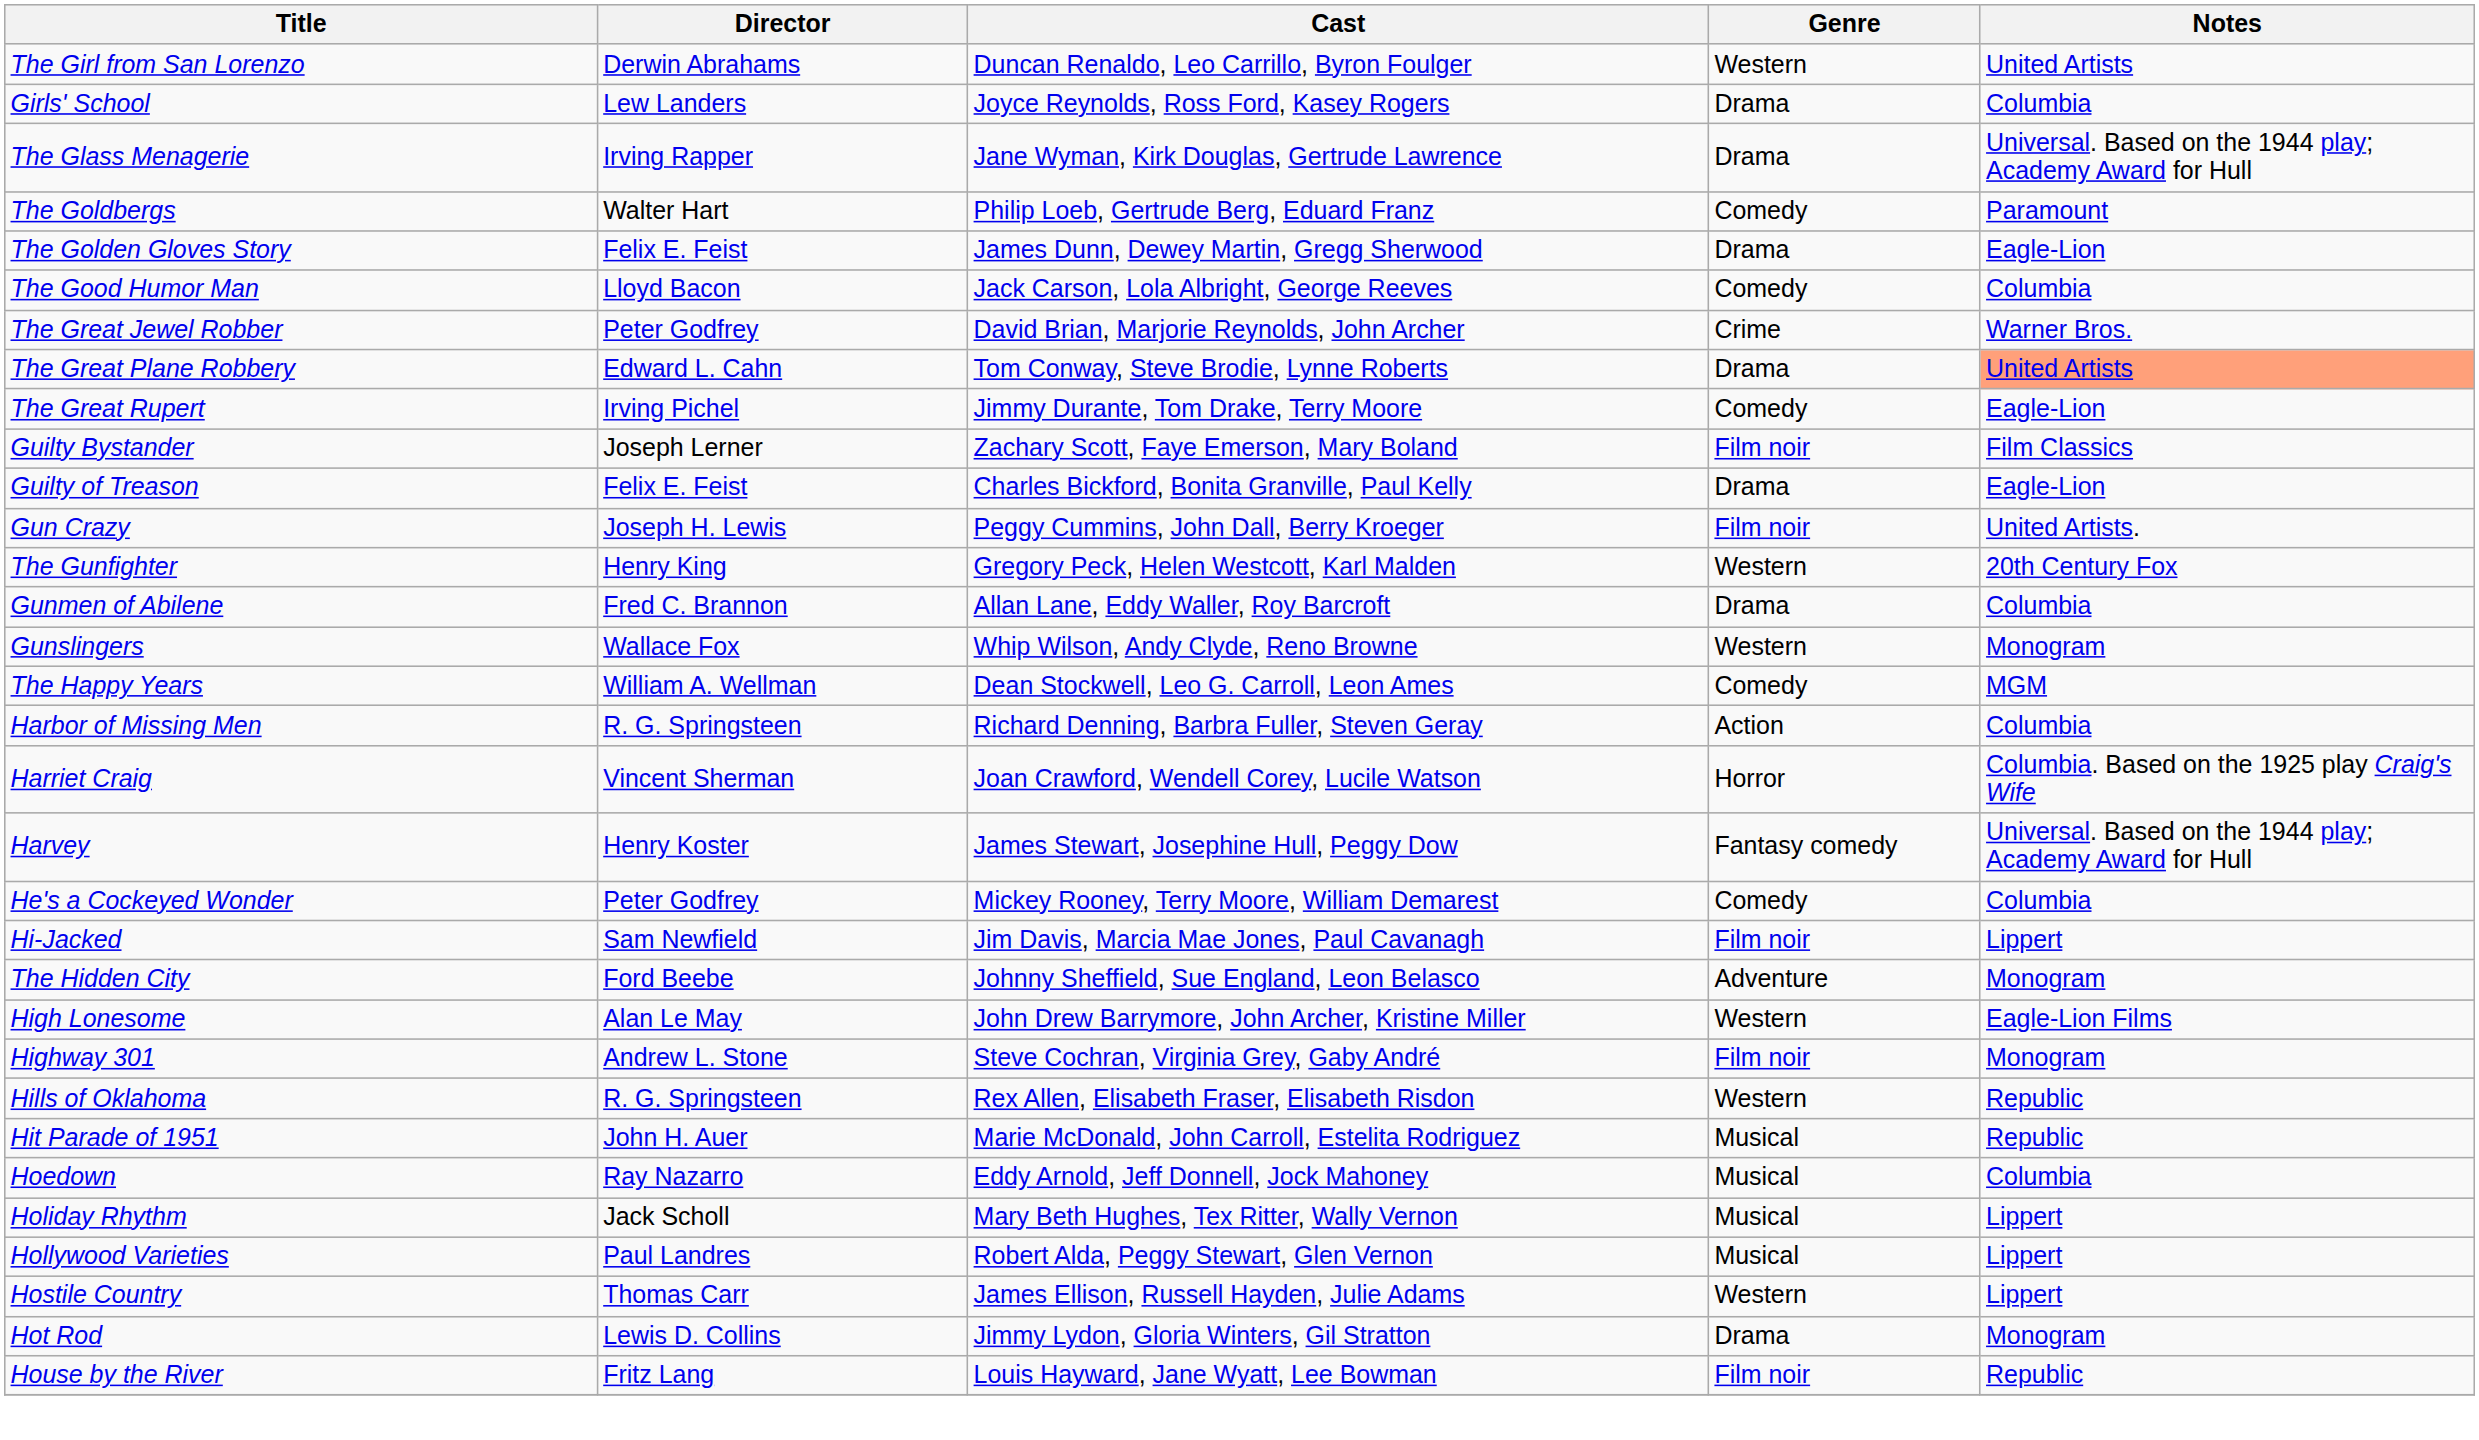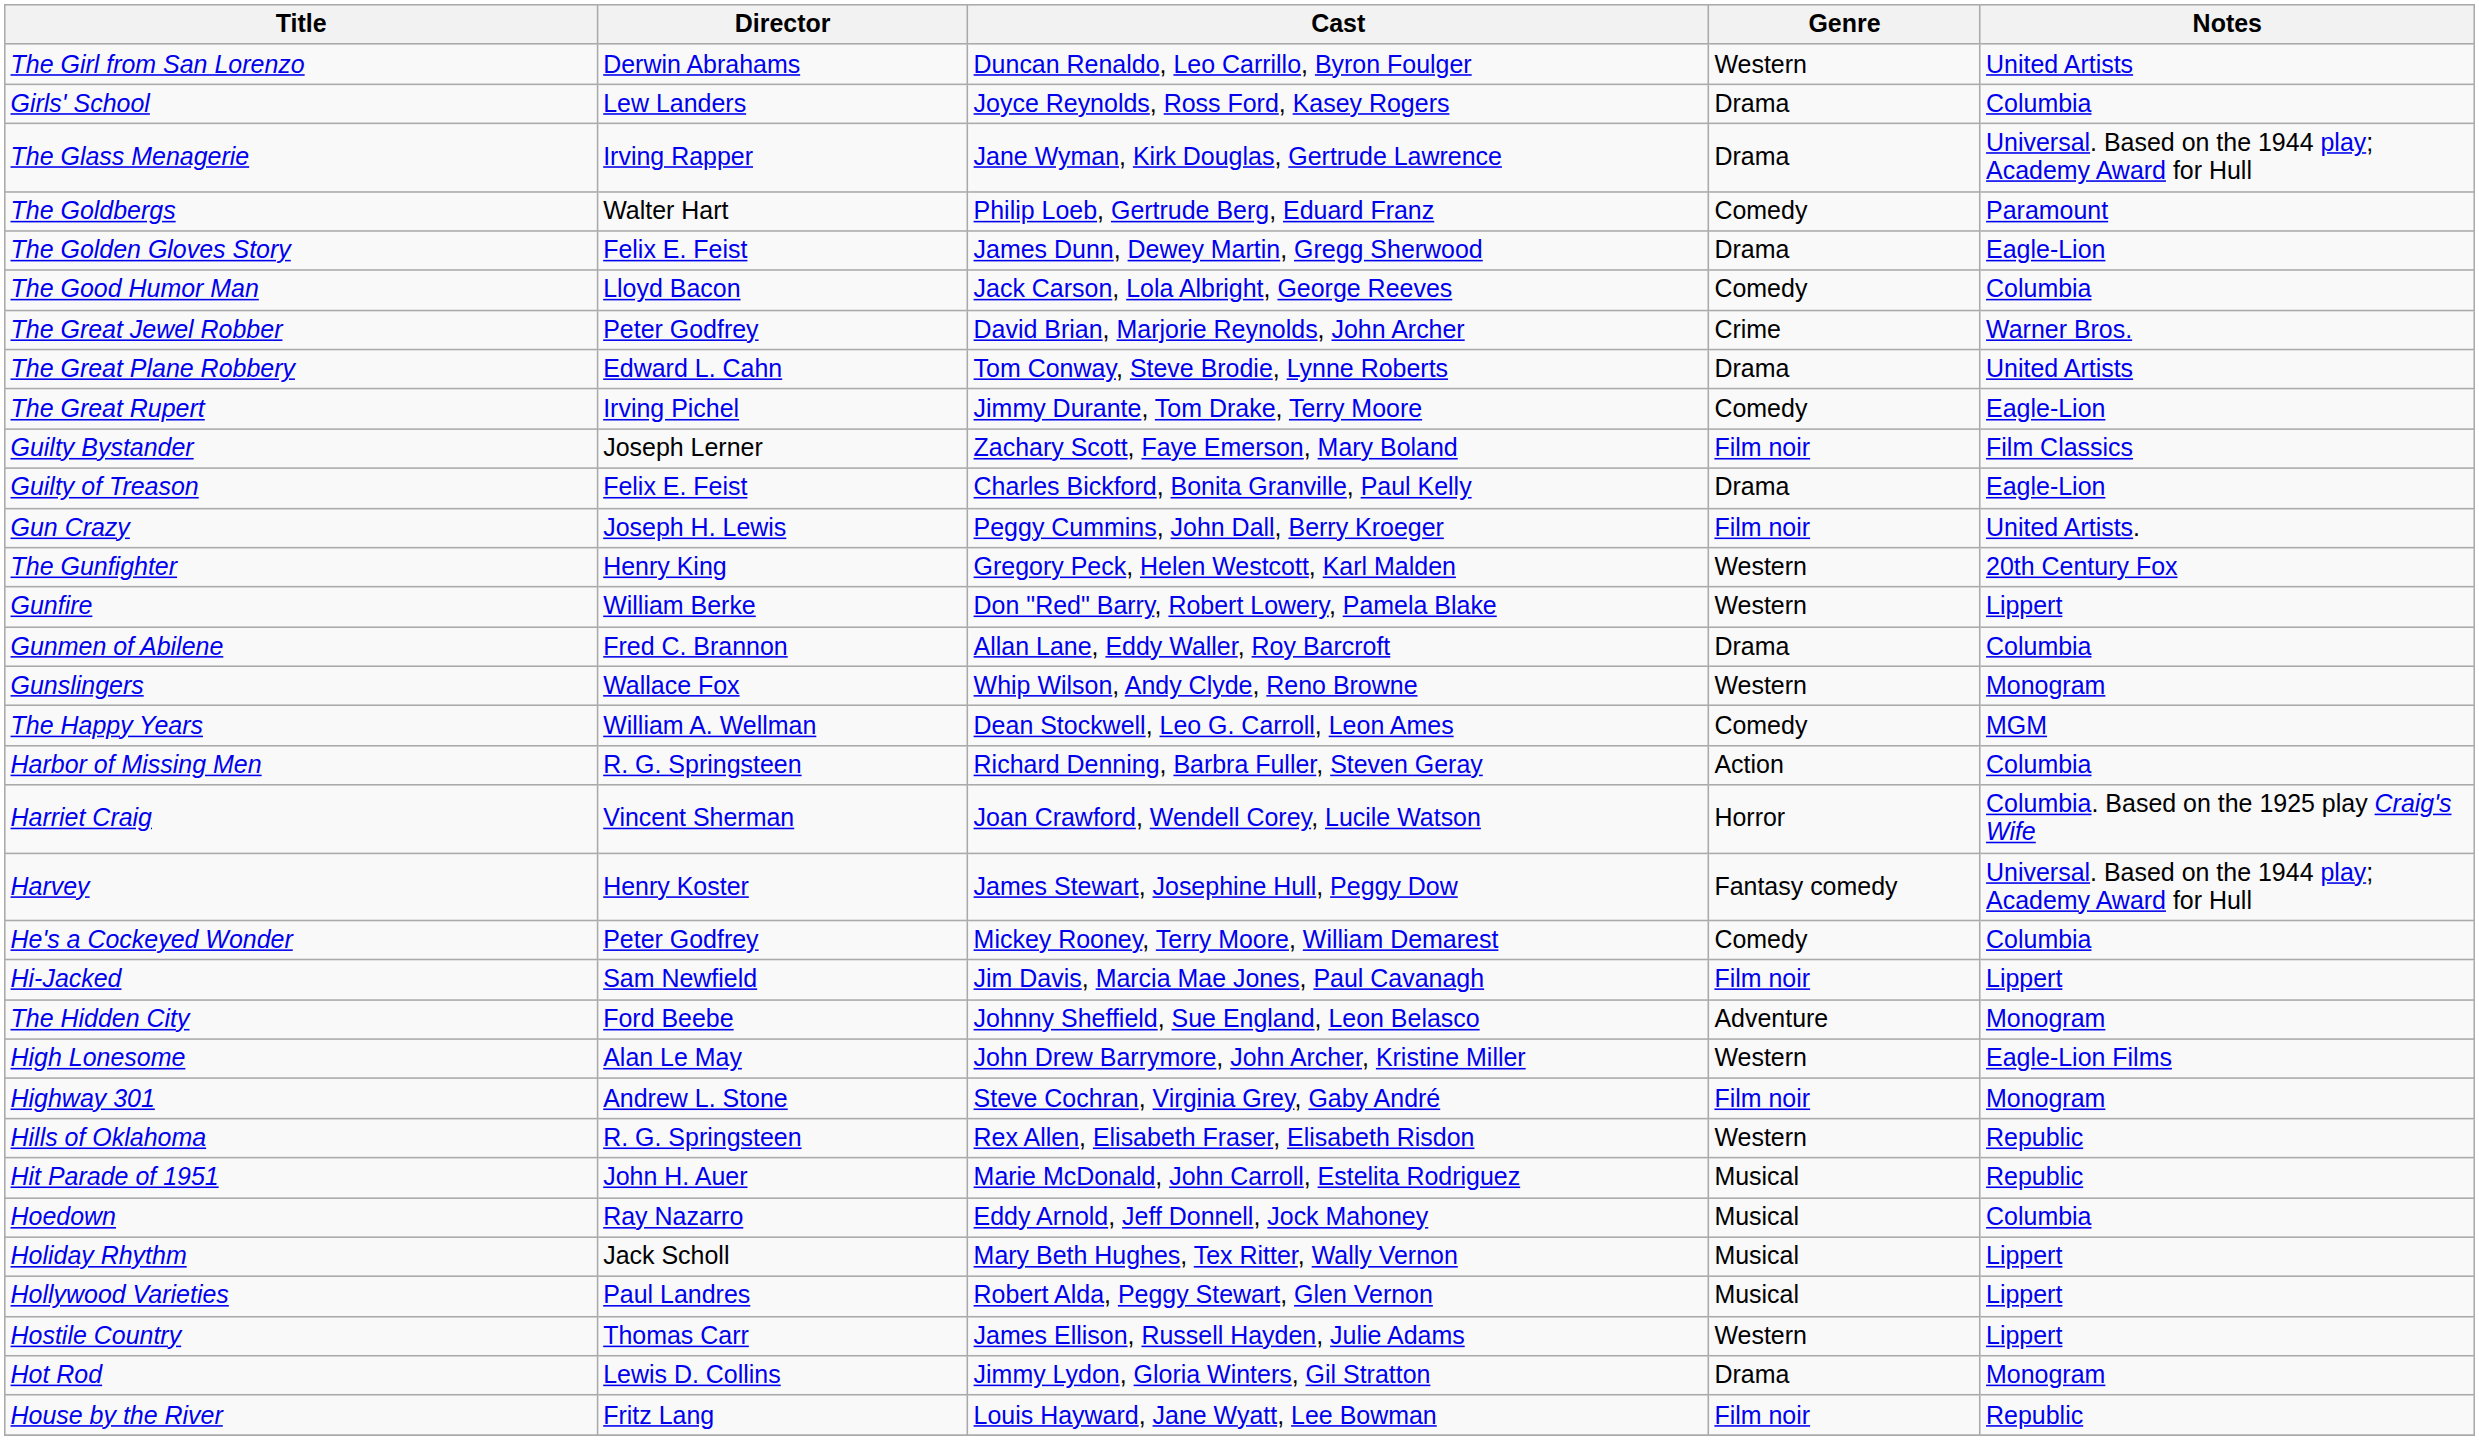The Great Plane Robbery | Notes: lightsalmon background -> no background
+ row: Gunfire | William Berke | Don "Red" Barry, Robert Lowery, Pamela Blake | Western | Lippert
